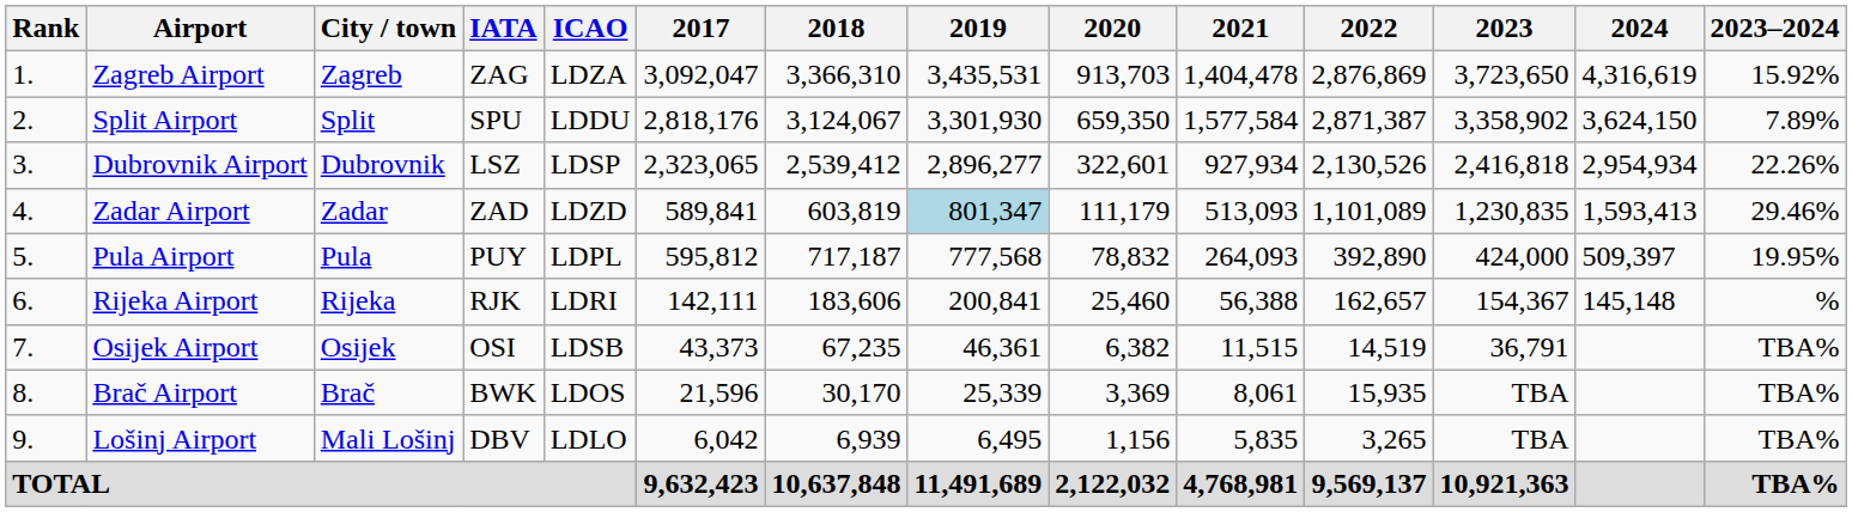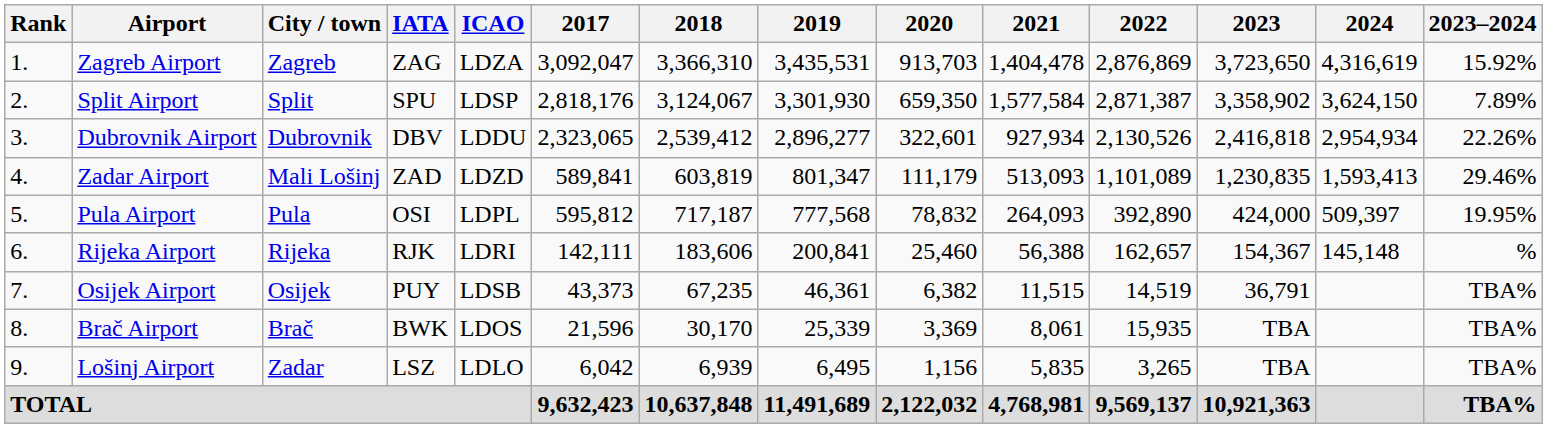Split Airport | ICAO: LDDU -> LDSP
Dubrovnik Airport | IATA: LSZ -> DBV
Dubrovnik Airport | ICAO: LDSP -> LDDU
Zadar Airport | City / town: Zadar -> Mali Lošinj
Zadar Airport | 2019: lightblue background -> no background
Pula Airport | IATA: PUY -> OSI
Osijek Airport | IATA: OSI -> PUY
Lošinj Airport | City / town: Mali Lošinj -> Zadar
Lošinj Airport | IATA: DBV -> LSZ
